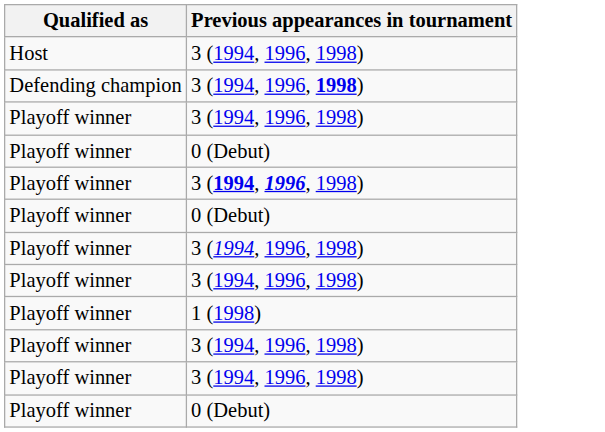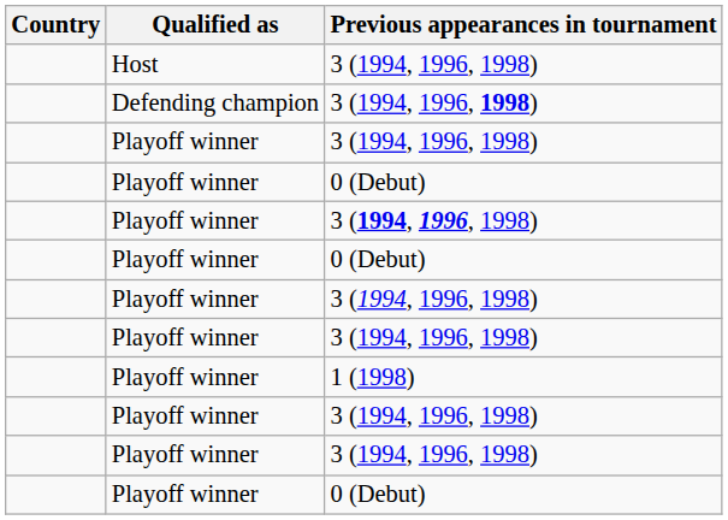+ column: Country
